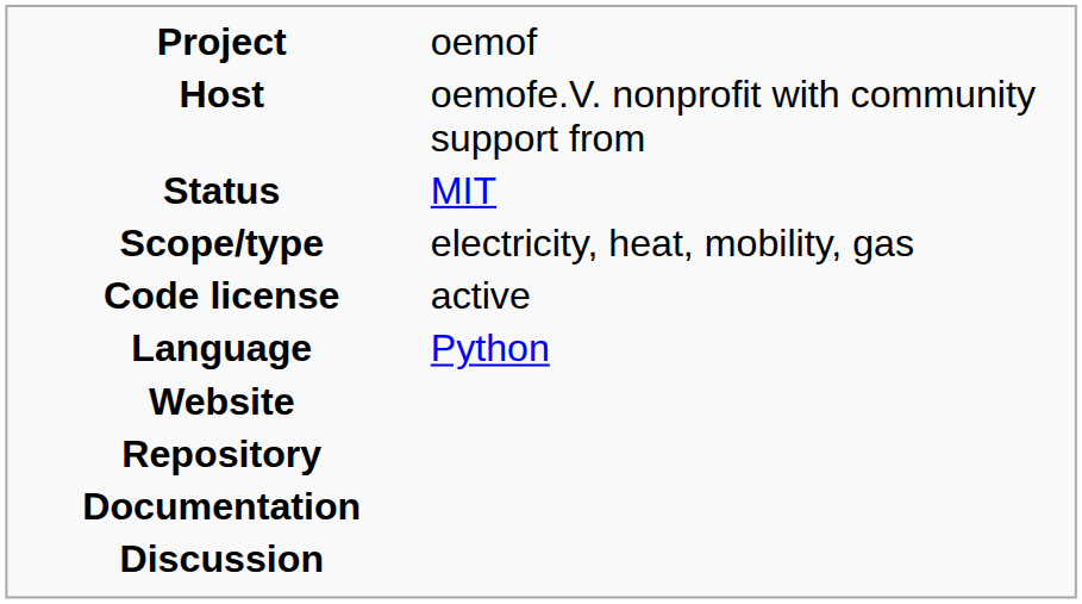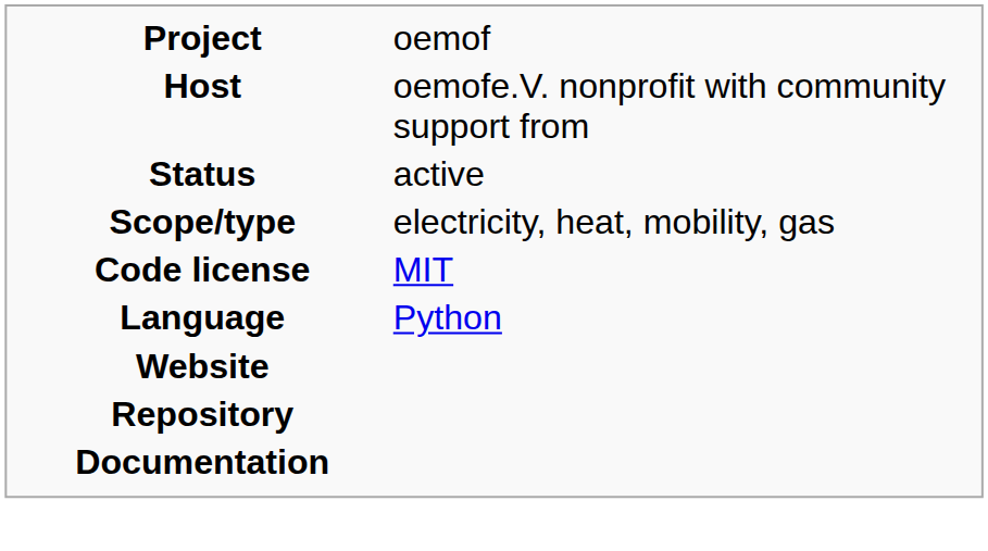Status | column 2: MIT -> active
Code license | column 2: active -> MIT
- row: Discussion
